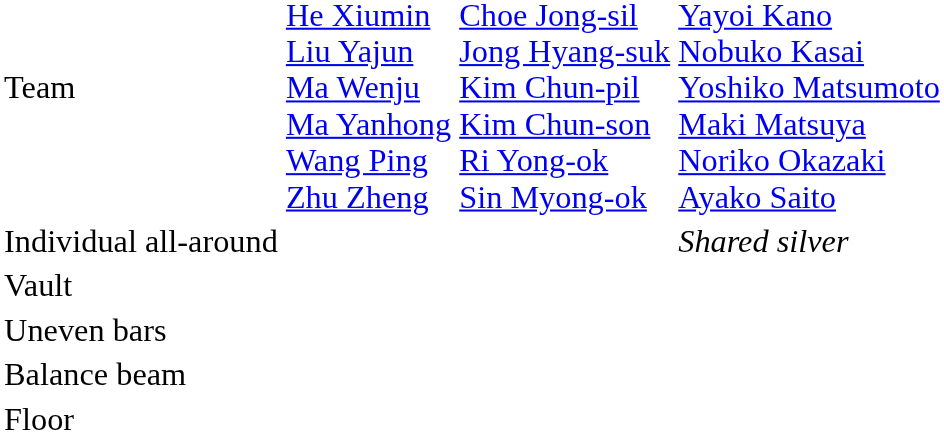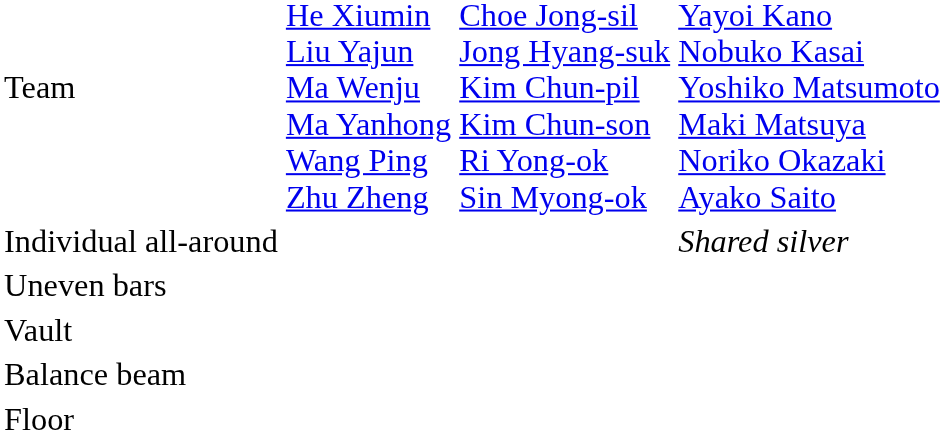rows swapped: Vault <-> Uneven bars
